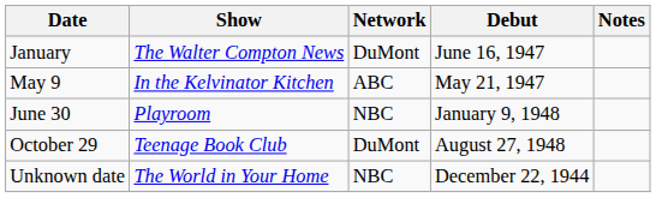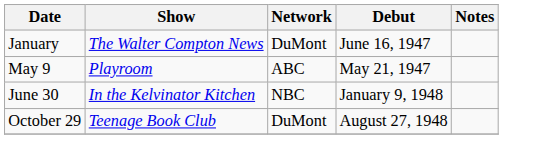May 9 | Show: In the Kelvinator Kitchen -> Playroom
June 30 | Show: Playroom -> In the Kelvinator Kitchen
- row: Unknown date | The World in Your Home | NBC | December 22, 1944
